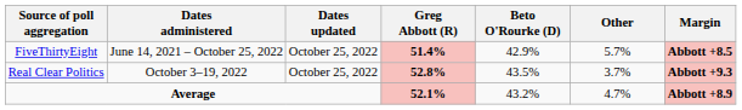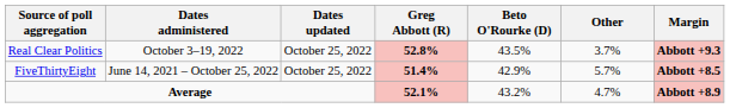rows swapped: Real Clear Politics <-> FiveThirtyEight
